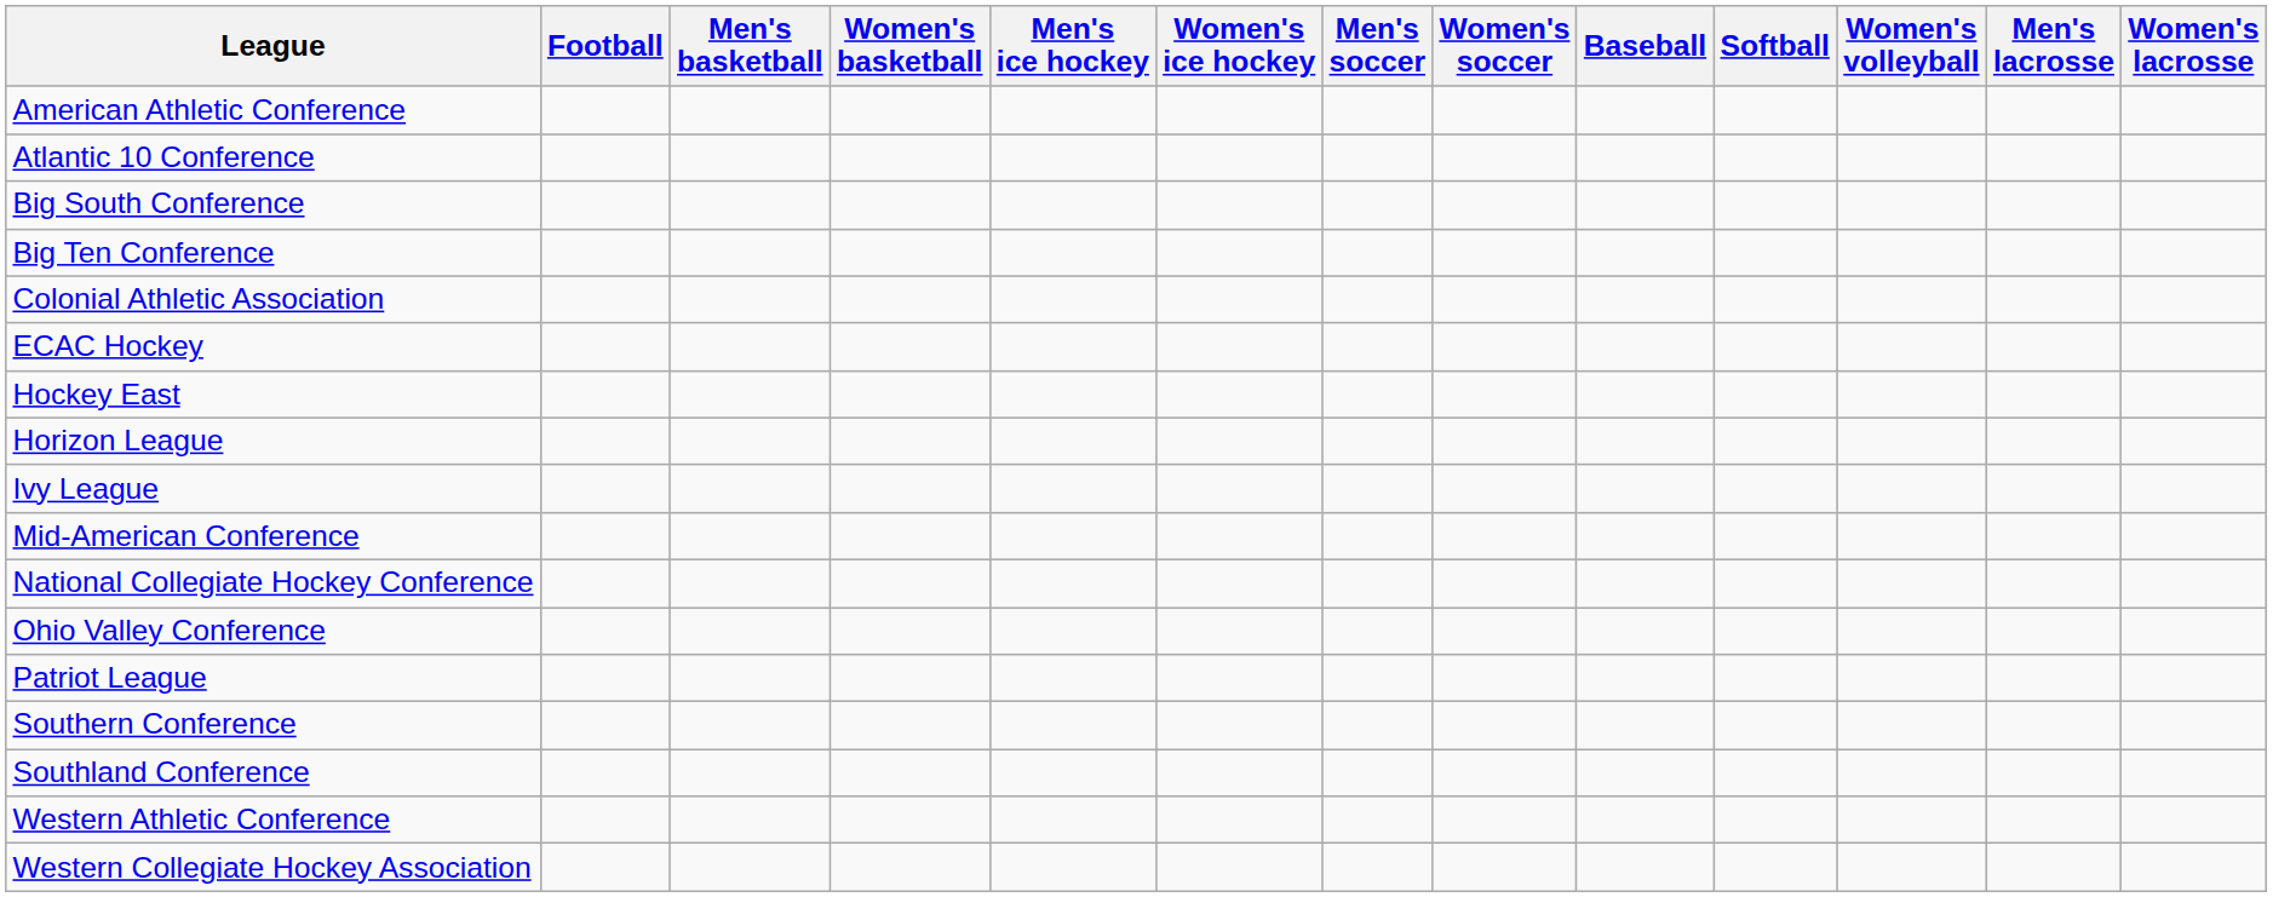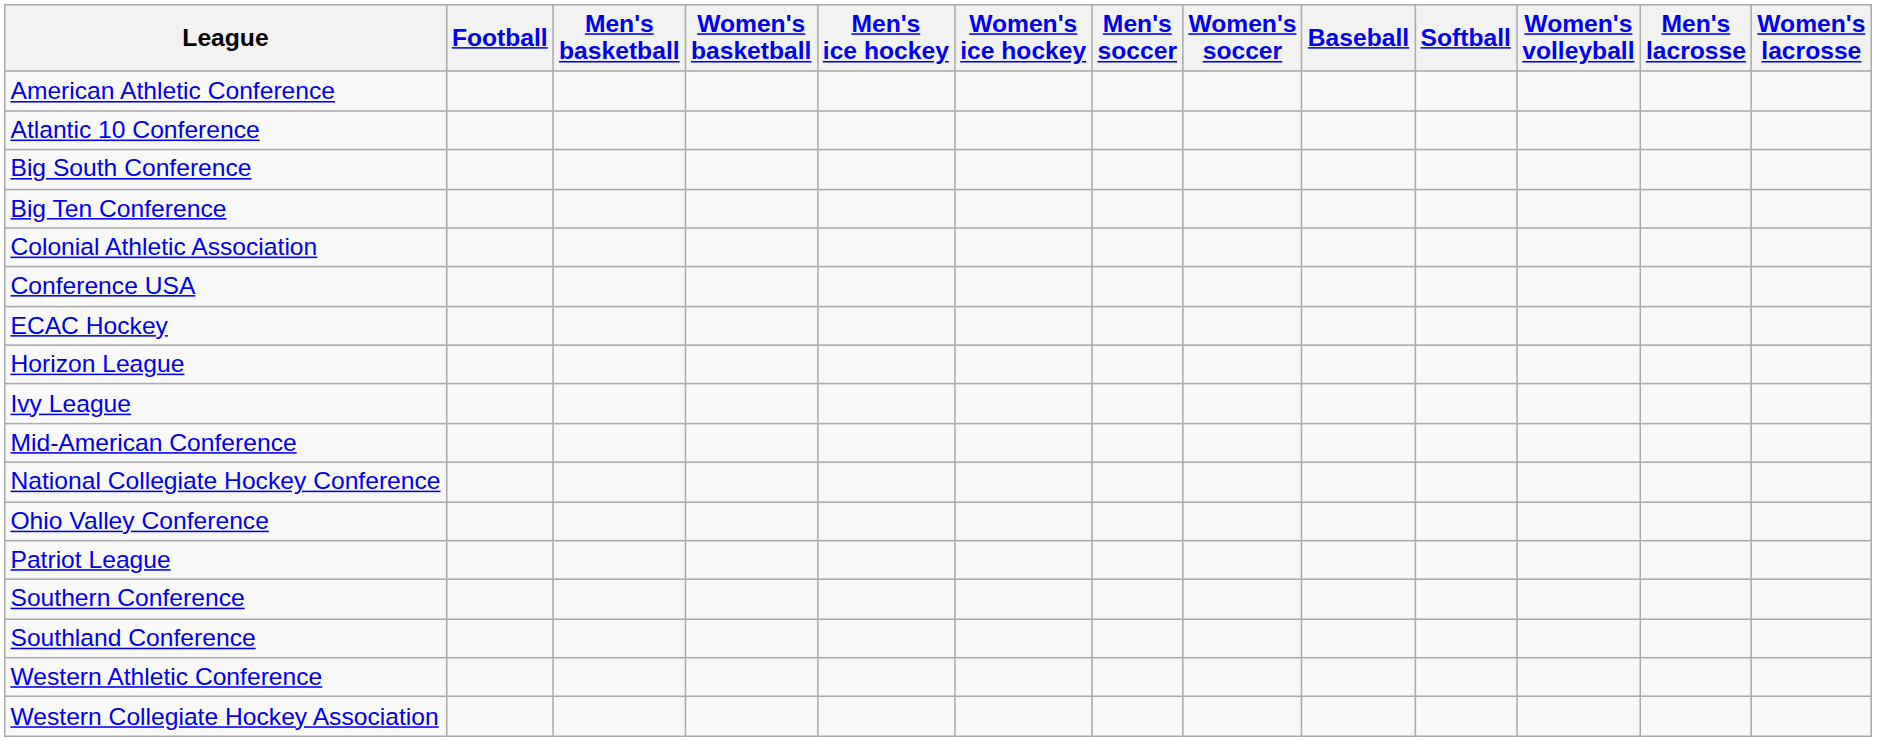+ row: Conference USA
- row: Hockey East
